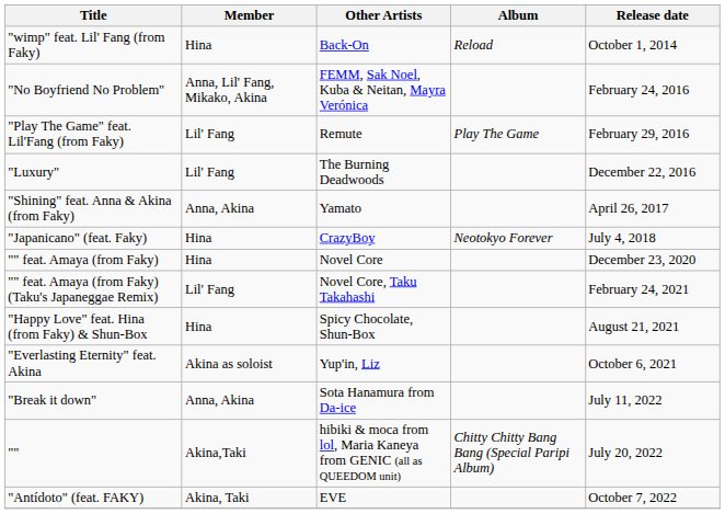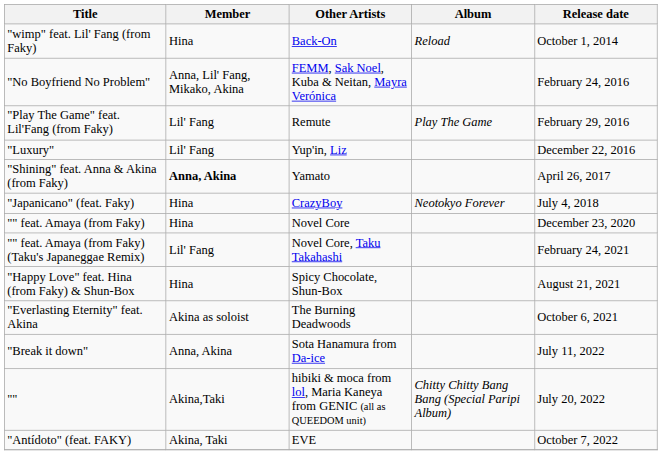"Luxury" | Other Artists: The Burning Deadwoods -> Yup'in, Liz
"Shining" feat. Anna & Akina (from Faky) | Member: normal -> bold
"Everlasting Eternity" feat. Akina | Other Artists: Yup'in, Liz -> The Burning Deadwoods
